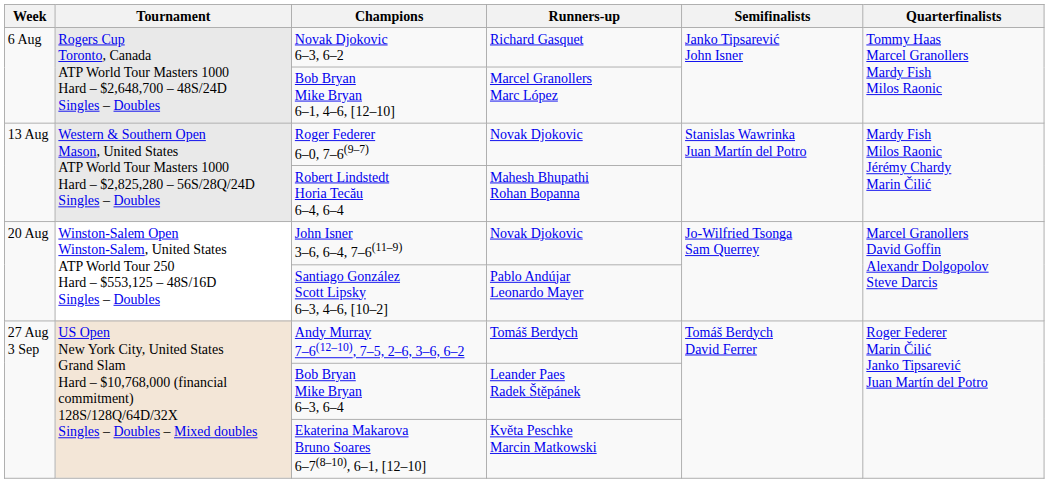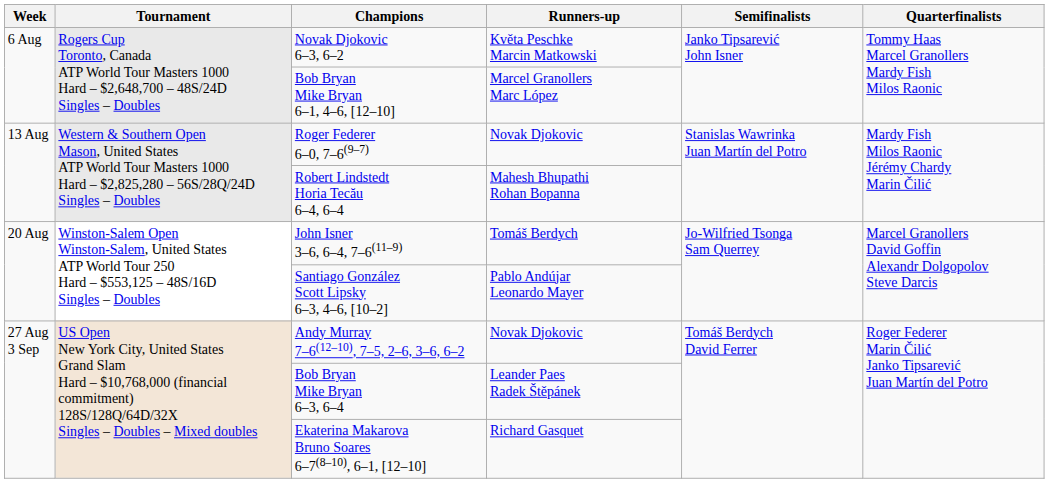Novak Djokovic 6–3, 6–2 | Runners-up: Richard Gasquet -> Květa Peschke Marcin Matkowski
John Isner 3–6, 6–4, 7–6(11–9) | Runners-up: Novak Djokovic -> Tomáš Berdych
Andy Murray 7–6(12–10), 7–5, 2–6, 3–6, 6–2 | Runners-up: Tomáš Berdych -> Novak Djokovic
Ekaterina Makarova Bruno Soares 6–7(8–10), 6–1, [12–10] | Runners-up: Květa Peschke Marcin Matkowski -> Richard Gasquet
